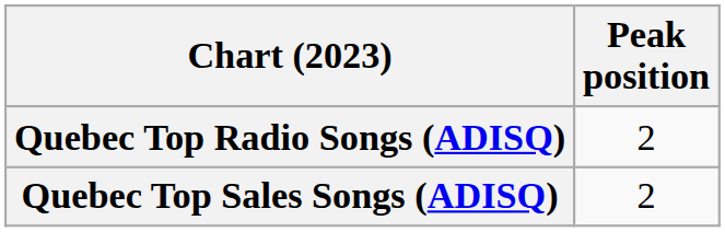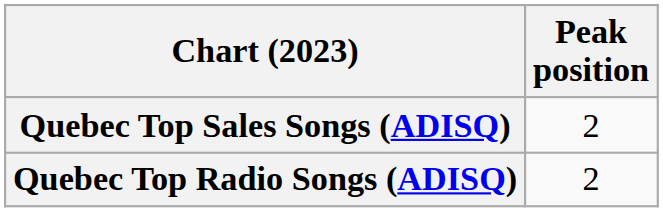rows swapped: Quebec Top Radio Songs (ADISQ) <-> Quebec Top Sales Songs (ADISQ)
